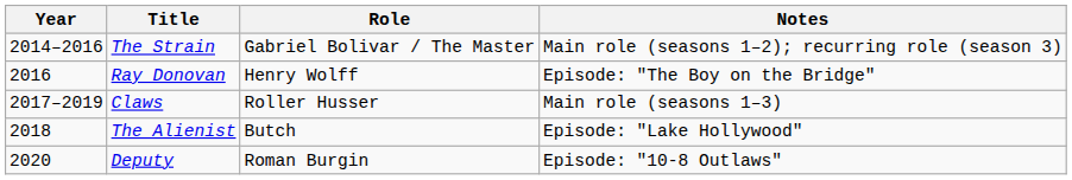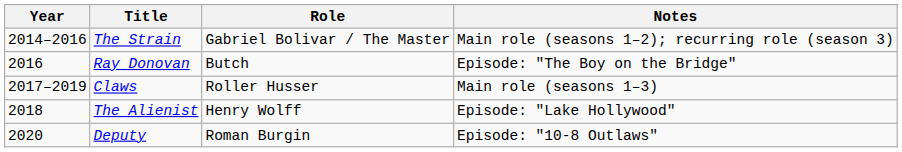Ray Donovan | Role: Henry Wolff -> Butch
The Alienist | Role: Butch -> Henry Wolff
